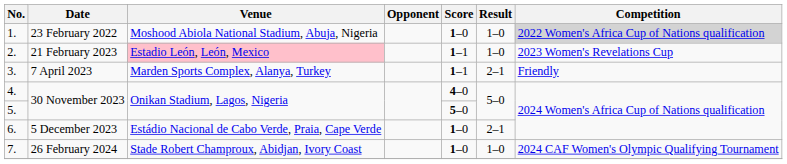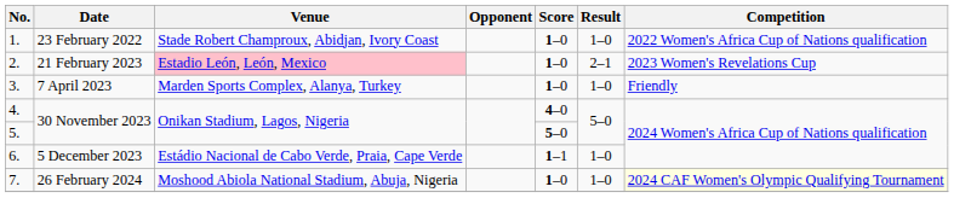1. | Venue: Moshood Abiola National Stadium, Abuja, Nigeria -> Stade Robert Champroux, Abidjan, Ivory Coast
1. | Competition: lightgrey background -> no background
2. | Score: 1–1 -> 1–0
2. | Result: 1–0 -> 2–1
3. | Score: 1–1 -> 1–0
3. | Result: 2–1 -> 1–0
6. | Score: 1–0 -> 1–1
6. | Result: 2–1 -> 1–0
7. | Venue: Stade Robert Champroux, Abidjan, Ivory Coast -> Moshood Abiola National Stadium, Abuja, Nigeria
7. | Competition: no background -> lightyellow background
